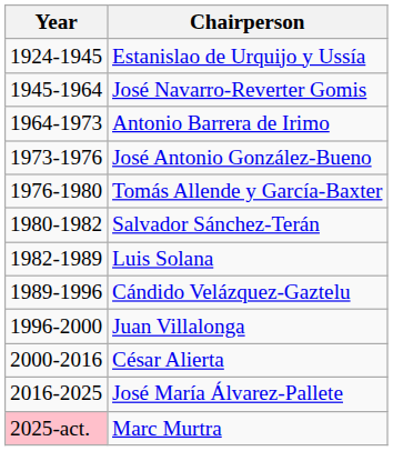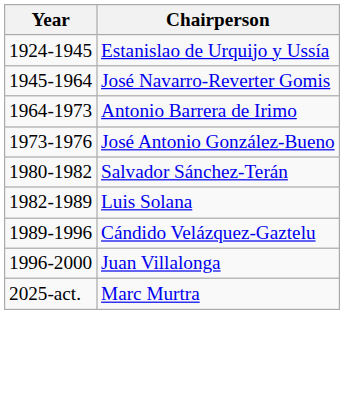- row: 1976-1980 | Tomás Allende y García-Baxter
- row: 2000-2016 | César Alierta
- row: 2016-2025 | José María Álvarez-Pallete
Marc Murtra | Year: pink background -> no background
